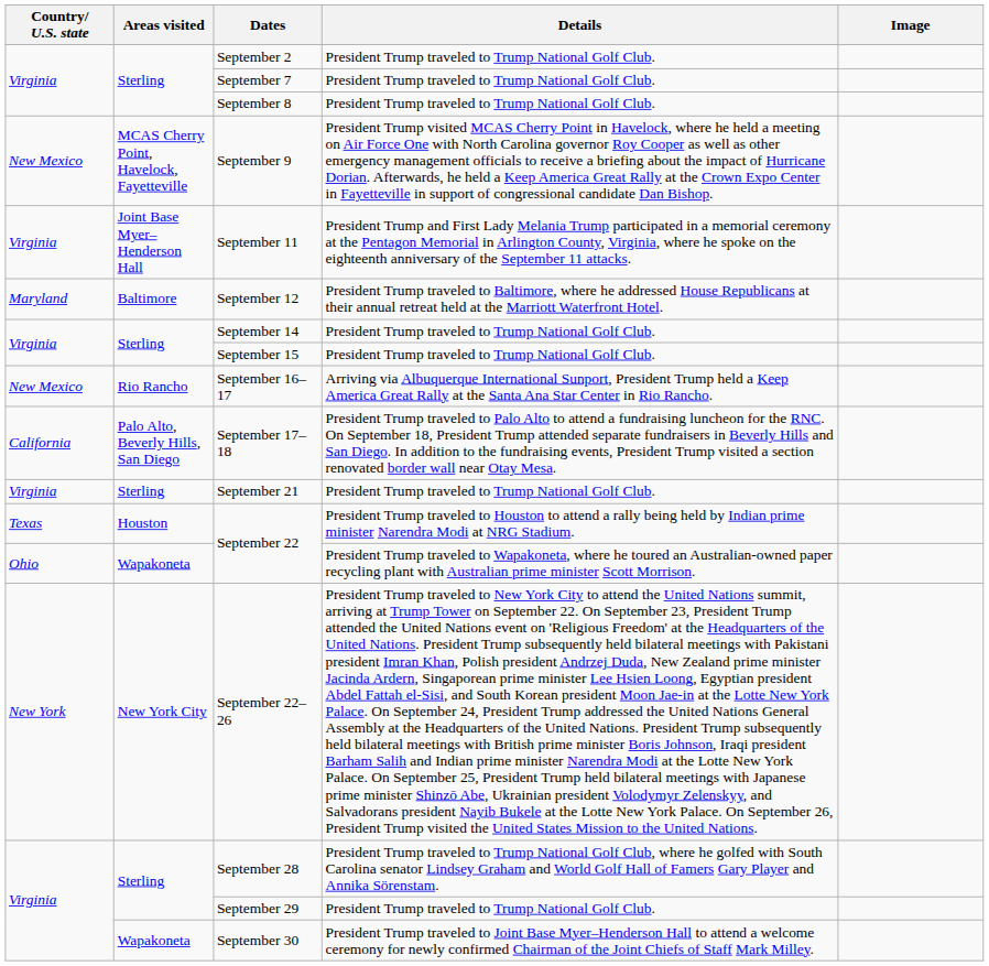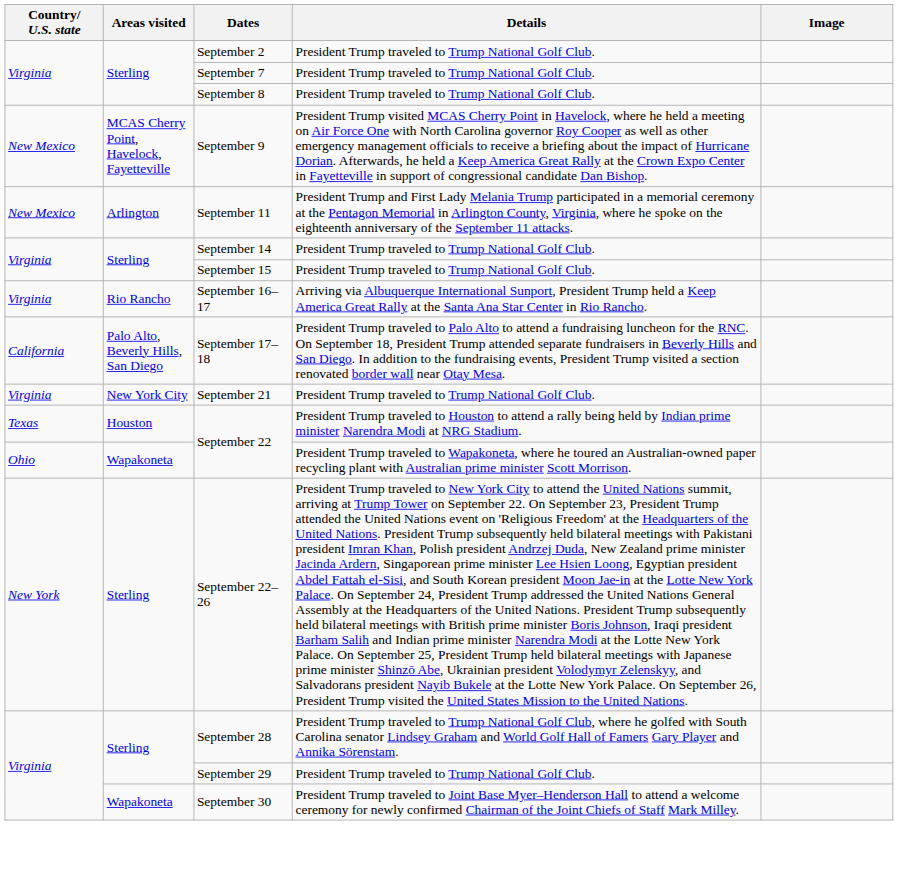September 11 | Country/ U.S. state: Virginia -> New Mexico
September 11 | Areas visited: Joint Base Myer–Henderson Hall -> Arlington
- row: Maryland | Baltimore | September 12 | President Trump traveled to Baltimore, where he addressed House Republicans at their annual retreat held at the Marriott Waterfront Hotel.
September 16–17 | Country/ U.S. state: New Mexico -> Virginia
September 21 | Areas visited: Sterling -> New York City
September 22–26 | Areas visited: New York City -> Sterling
